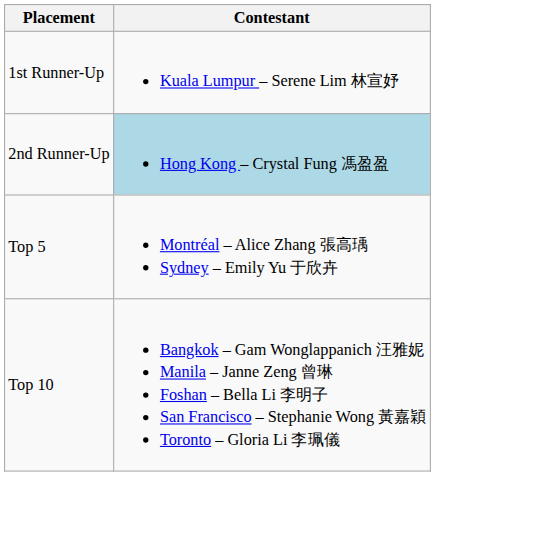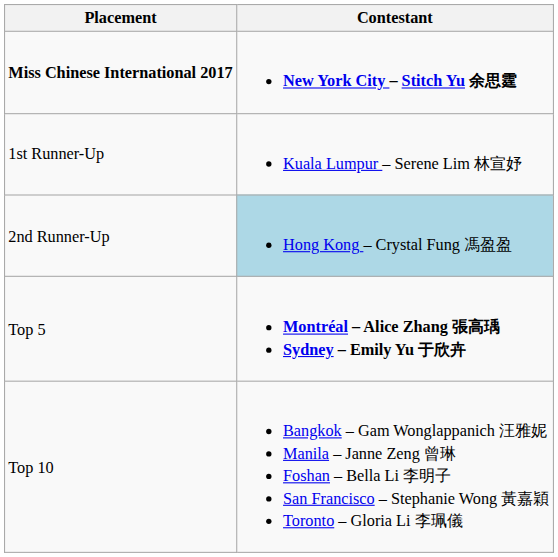+ row: Miss Chinese International 2017 | New York City – Stitch Yu 余思霆
Top 5 | Contestant: normal -> bold
